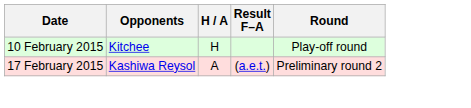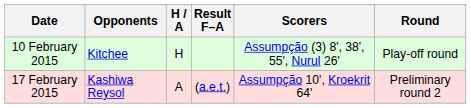+ column: Scorers | Assumpção (3) 8', 38', 55', Nurul 26' | Assumpção 10', Kroekrit 64'
